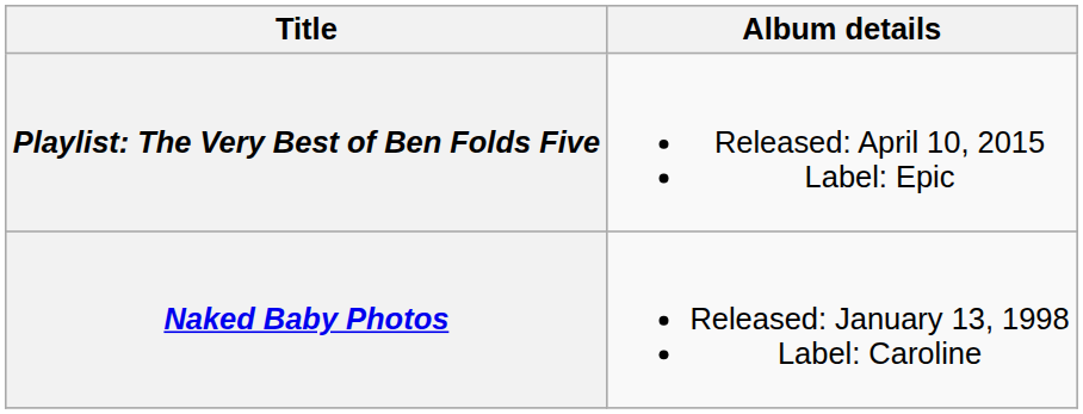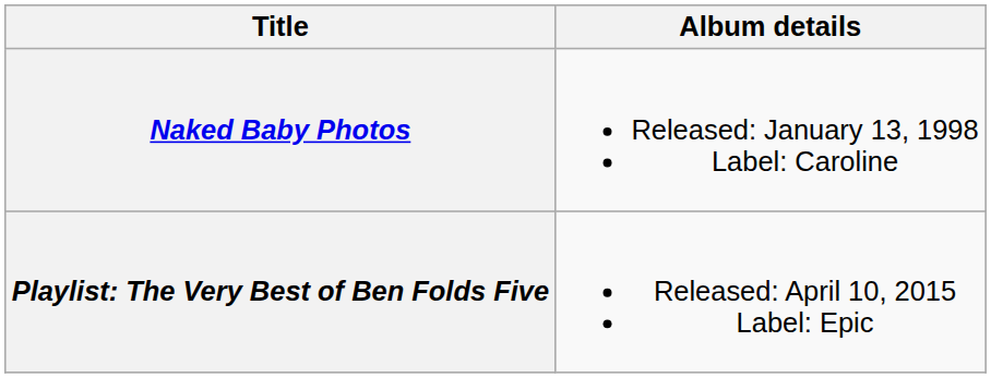rows swapped: Naked Baby Photos <-> Playlist: The Very Best of Ben Folds Five
